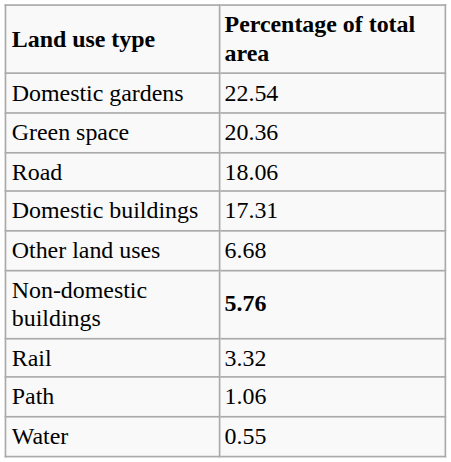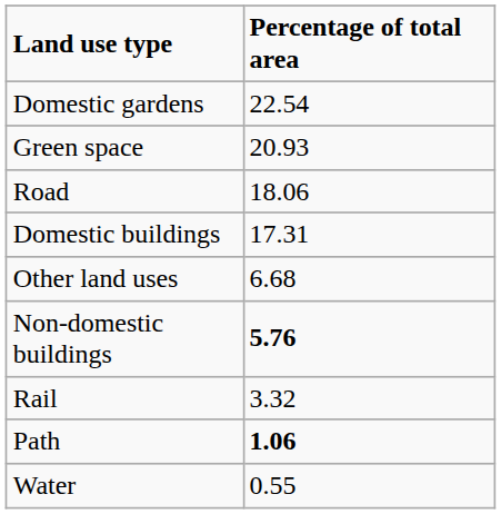Green space | Percentage of total area: 20.36 -> 20.93
Path | Percentage of total area: normal -> bold
